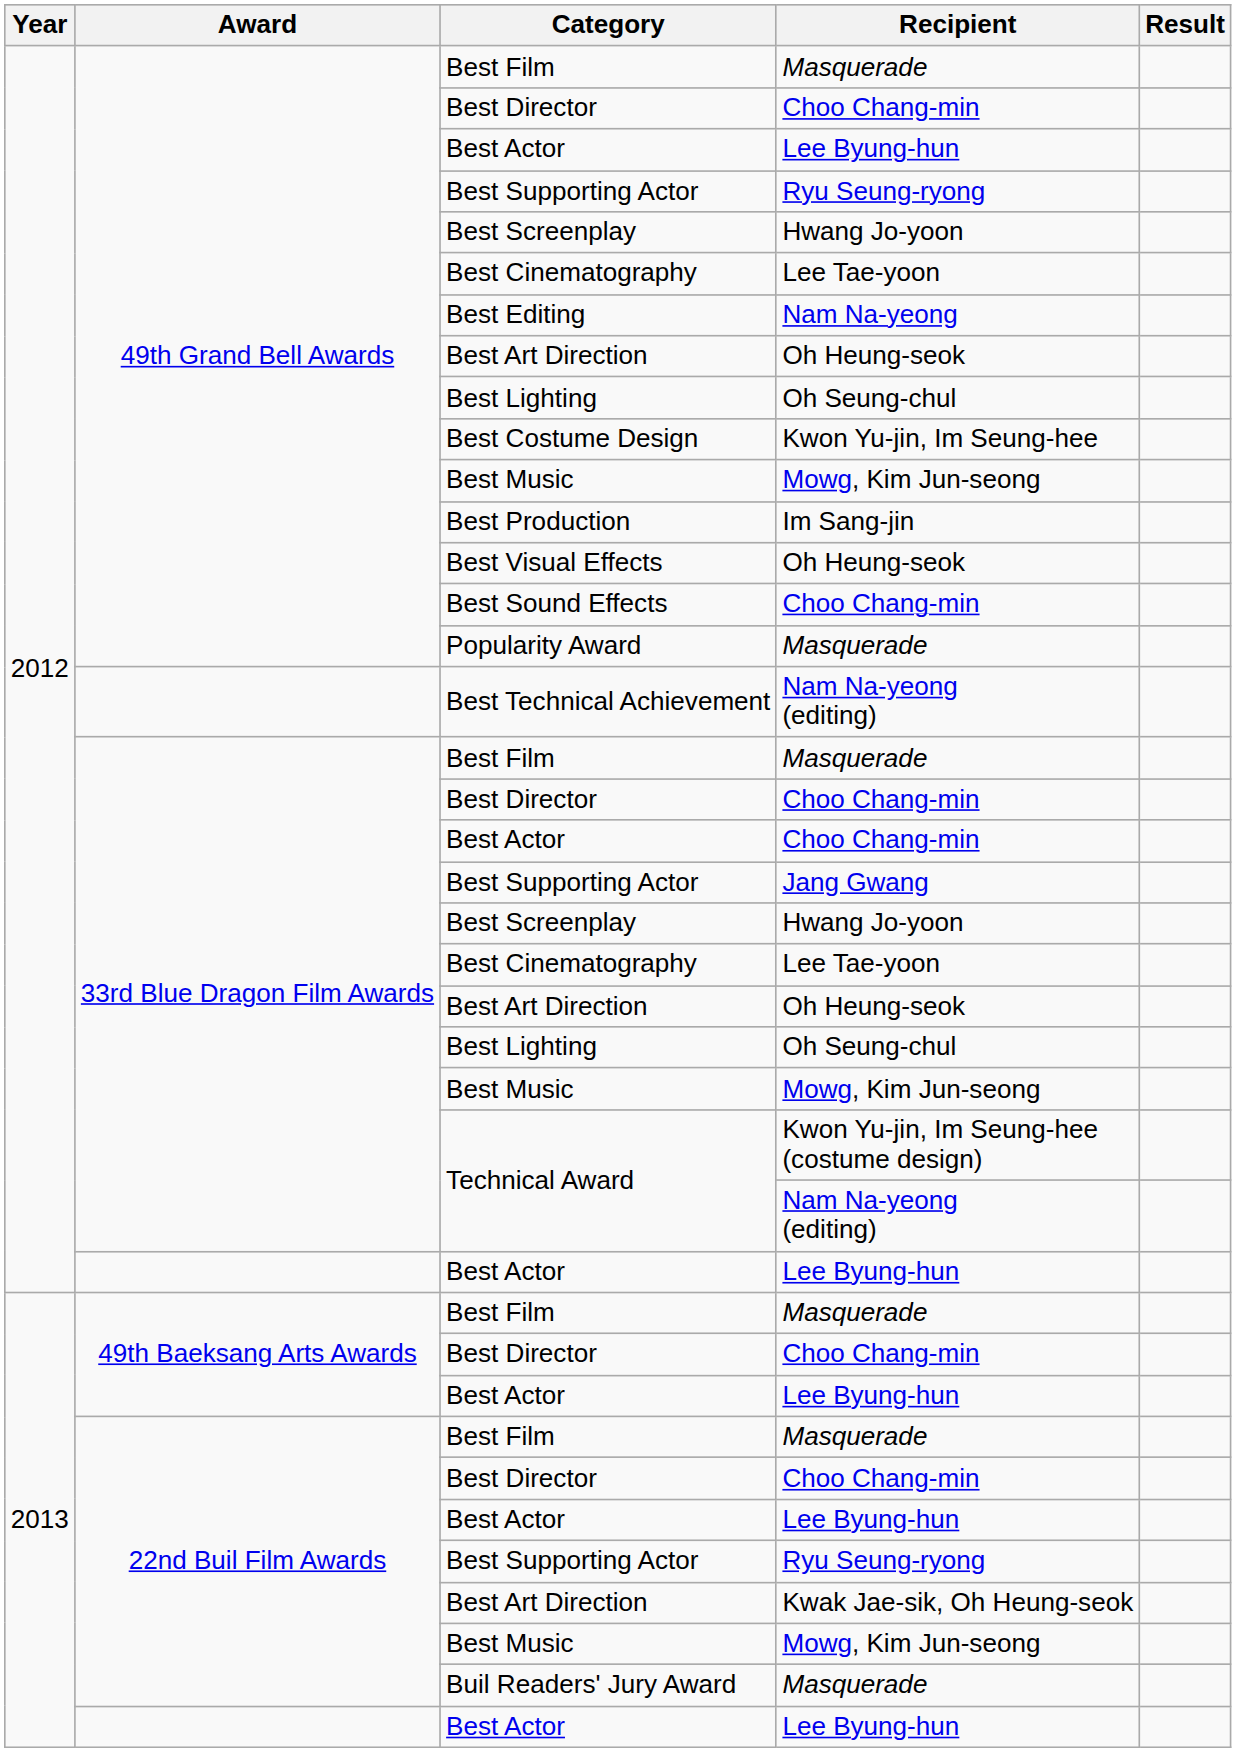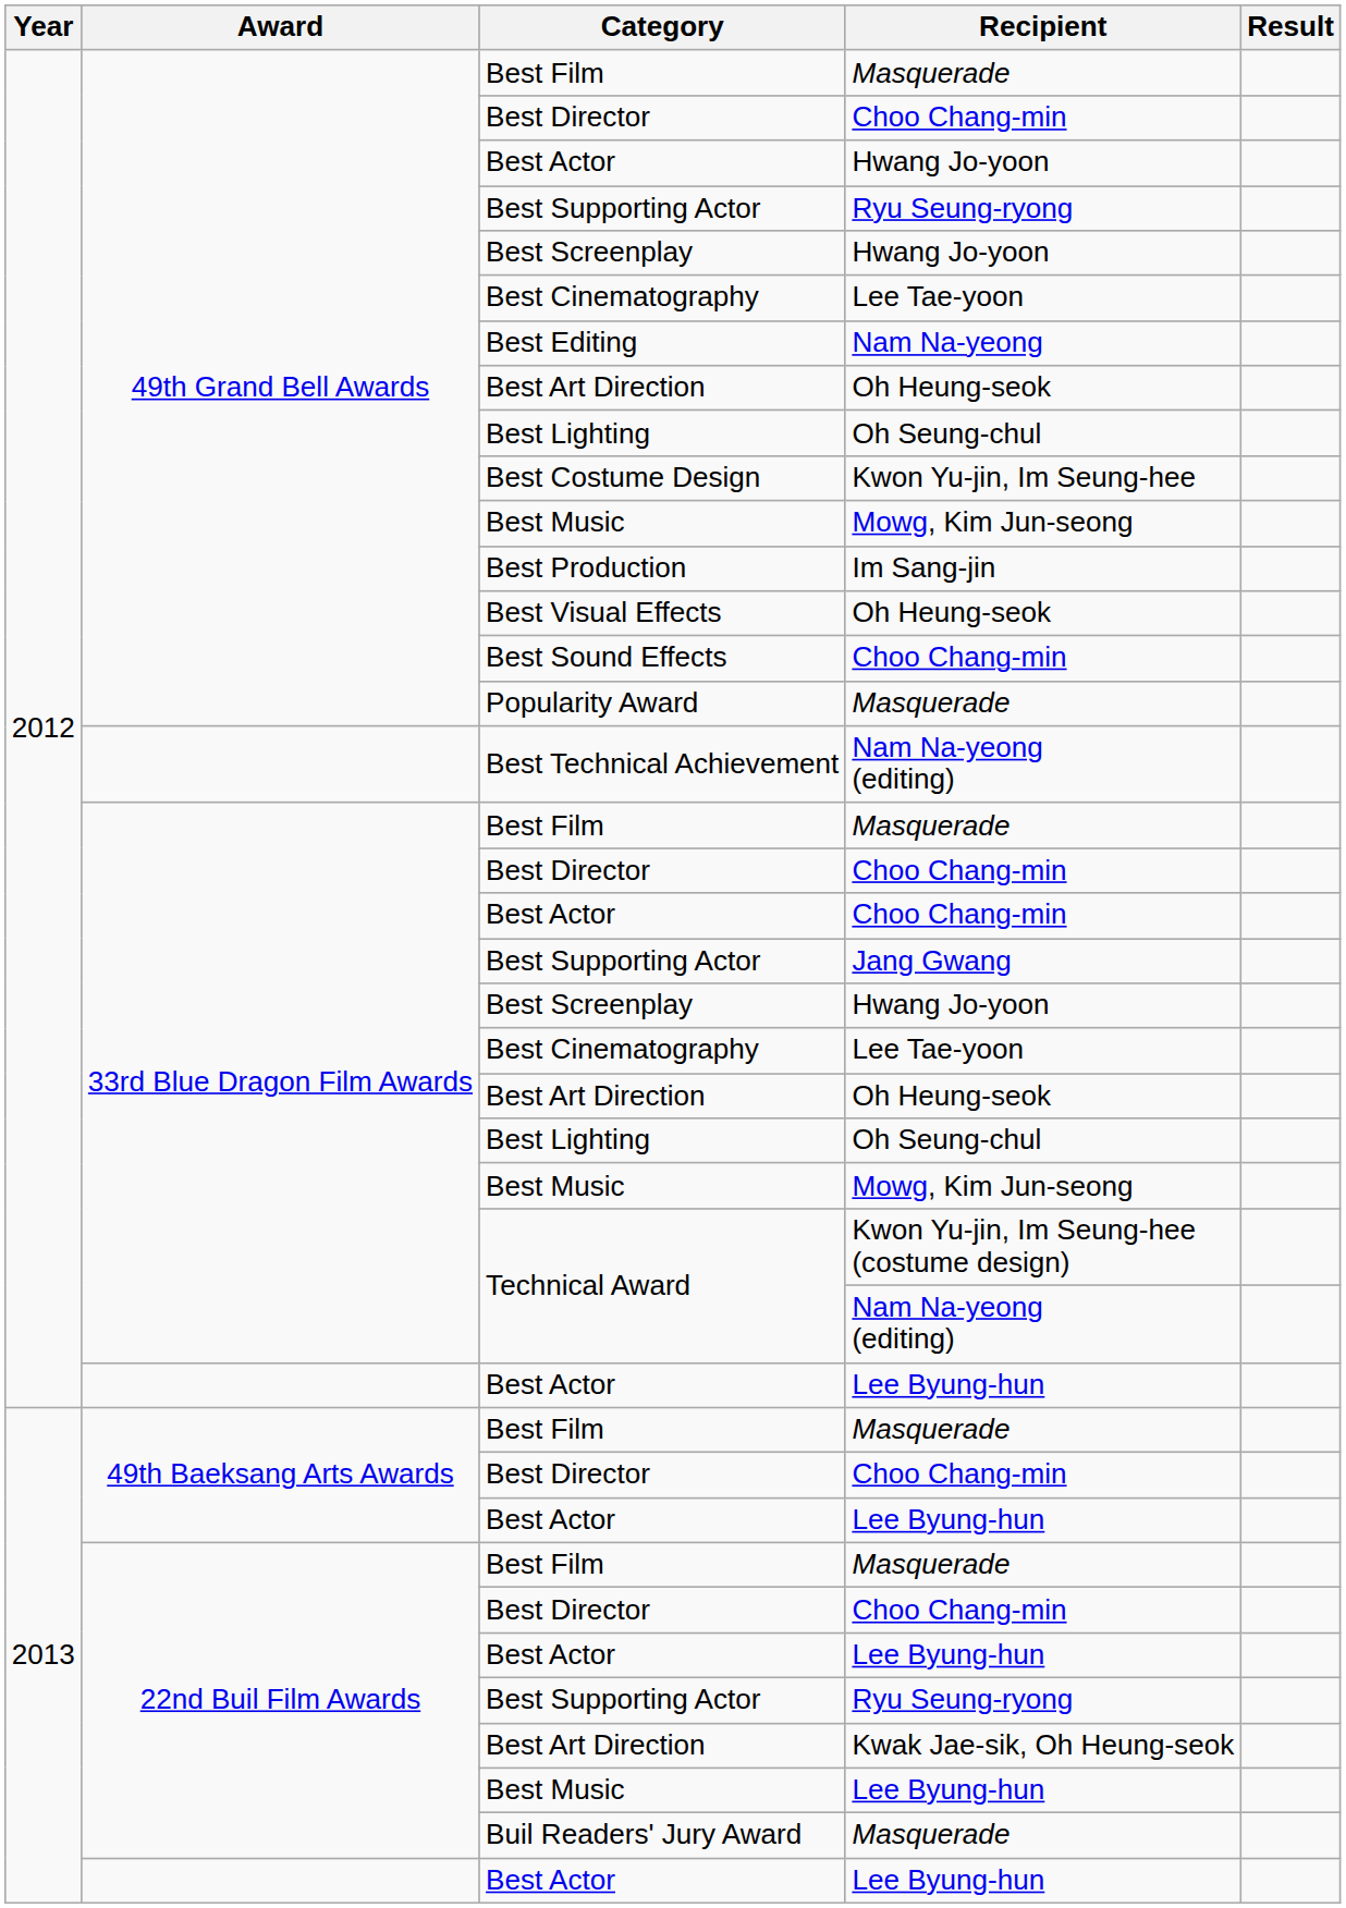49th Grand Bell Awards / Best Actor | Recipient: Lee Byung-hun -> Hwang Jo-yoon
22nd Buil Film Awards / Best Music | Recipient: Mowg, Kim Jun-seong -> Lee Byung-hun
